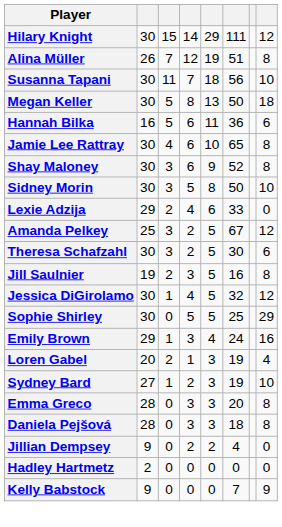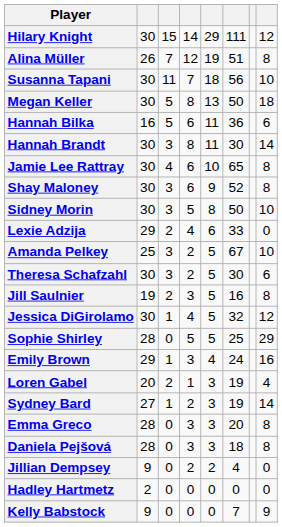+ row: Hannah Brandt | 30 | 3 | 8 | 11 | 30 | 14
Amanda Pelkey | column 8: 12 -> 10
Sophie Shirley | column 2: 30 -> 28
Sydney Bard | column 8: 10 -> 14
